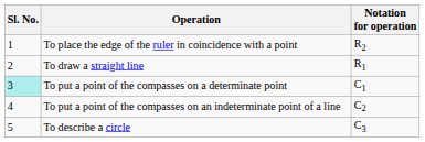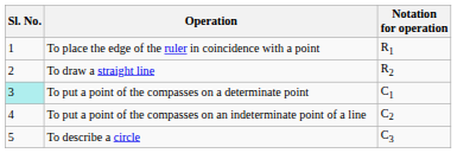To place the edge of the ruler in coincidence with a point | Notation for operation: R2 -> R1
To draw a straight line | Notation for operation: R1 -> R2
